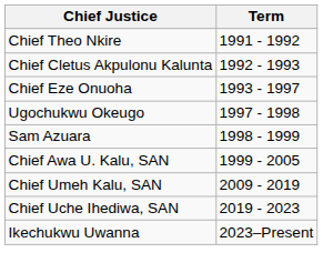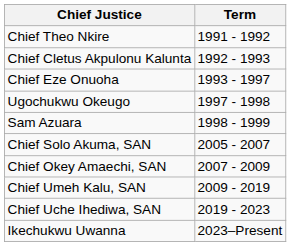- row: Chief Awa U. Kalu, SAN | 1999 - 2005
+ row: Chief Solo Akuma, SAN | 2005 - 2007
+ row: Chief Okey Amaechi, SAN | 2007 - 2009
